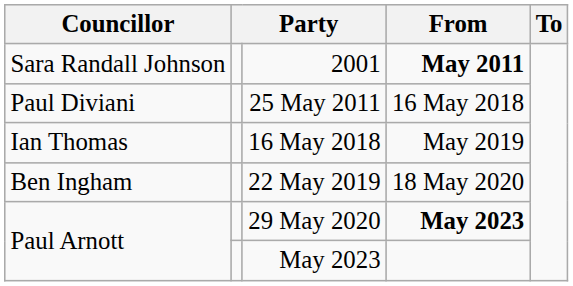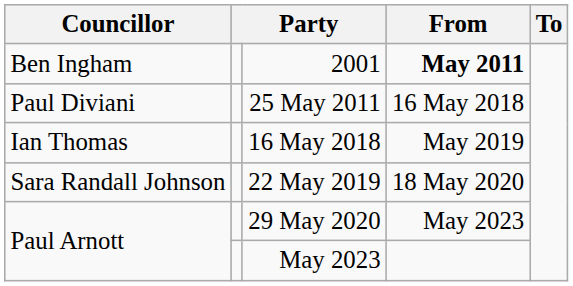2001 | Councillor: Sara Randall Johnson -> Ben Ingham
22 May 2019 | Councillor: Ben Ingham -> Sara Randall Johnson
29 May 2020 | From: bold -> normal
